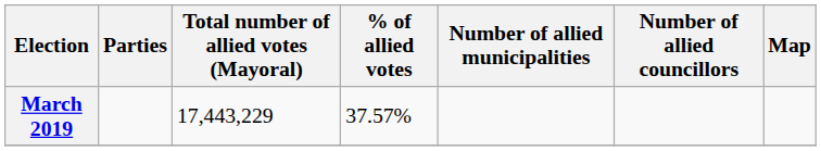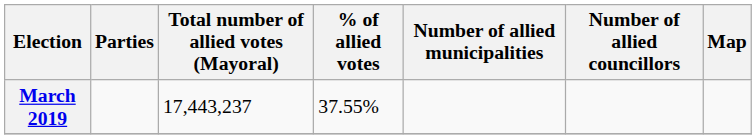March 2019 | Total number of allied votes (Mayoral): 17,443,229 -> 17,443,237
March 2019 | % of allied votes: 37.57% -> 37.55%
